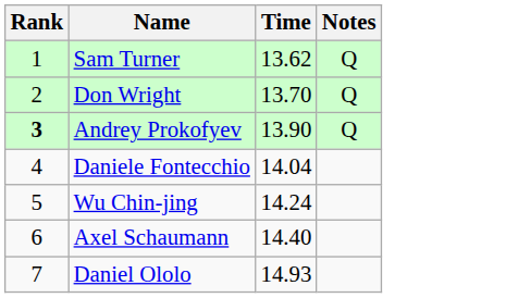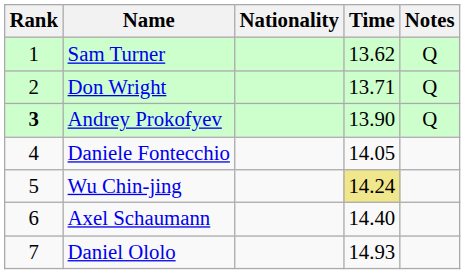+ column: Nationality
Don Wright | Time: 13.70 -> 13.71
Daniele Fontecchio | Time: 14.04 -> 14.05
Wu Chin-jing | Time: no background -> khaki background
